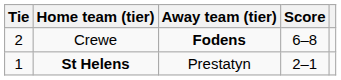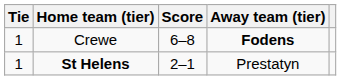columns swapped: Score <-> Away team (tier)
Crewe | Tie: 2 -> 1
